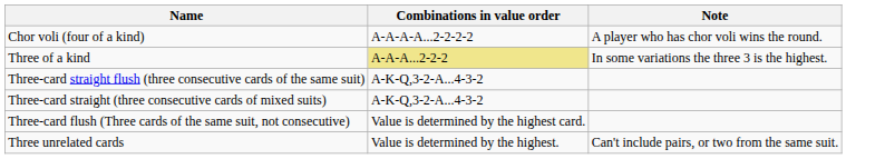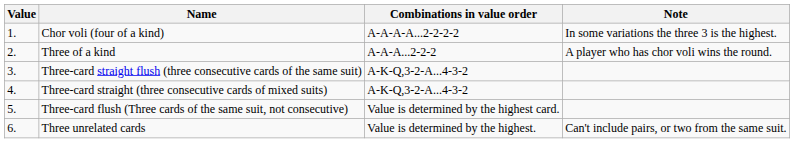+ column: Value | 1. | 2. | 3. | 4. | 5. | 6.
Chor voli (four of a kind) | Note: A player who has chor voli wins the round. -> In some variations the three 3 is the highest.
Three of a kind | Combinations in value order: khaki background -> no background
Three of a kind | Note: In some variations the three 3 is the highest. -> A player who has chor voli wins the round.
